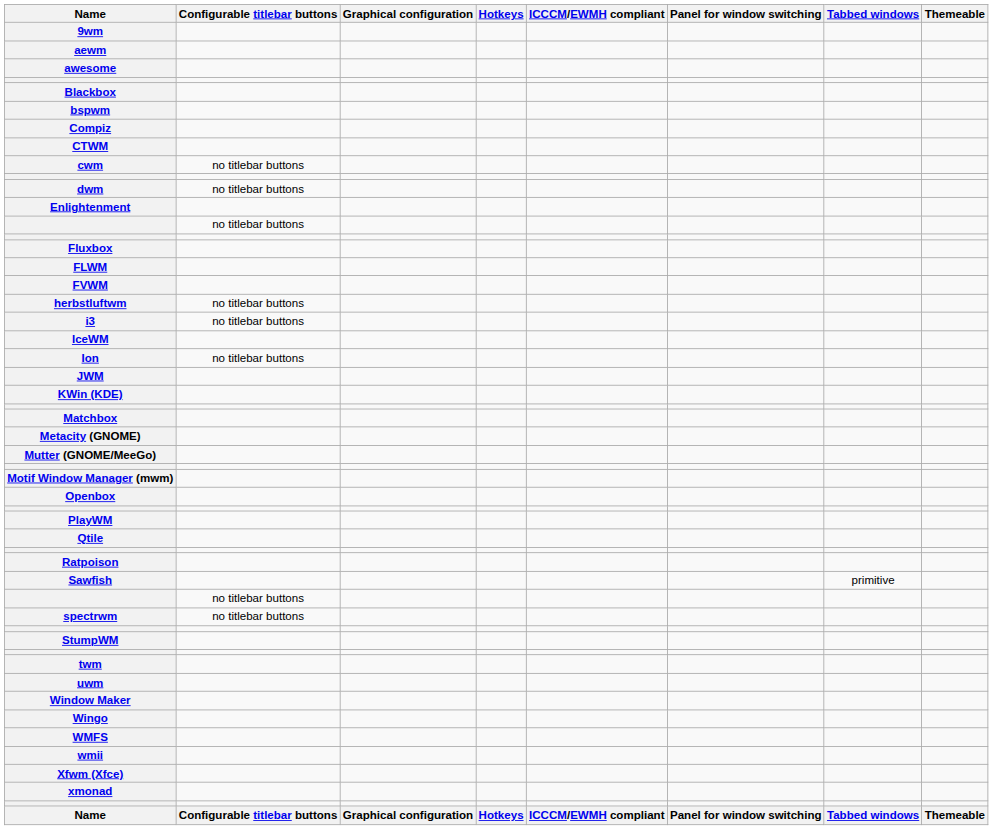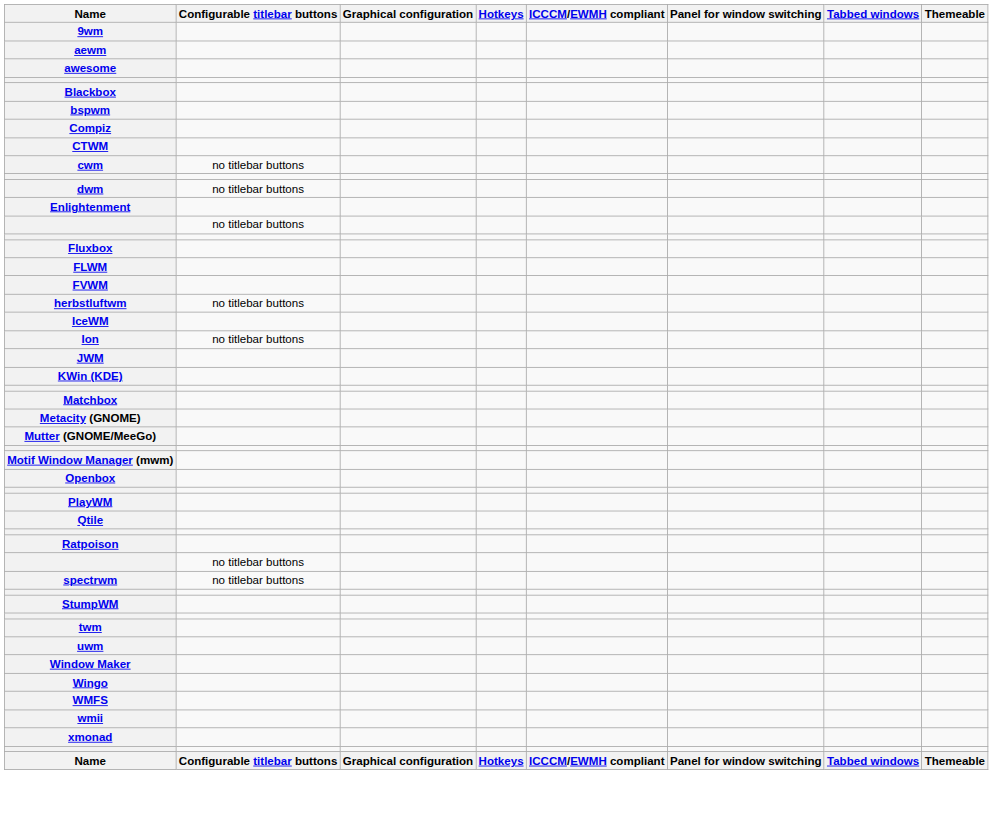- row: i3 | no titlebar buttons
- row: Sawfish | primitive
- row: Xfwm (Xfce)
